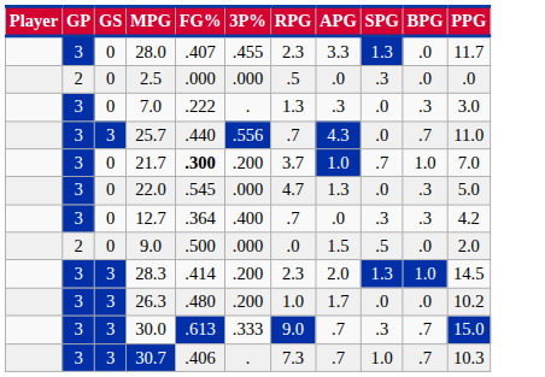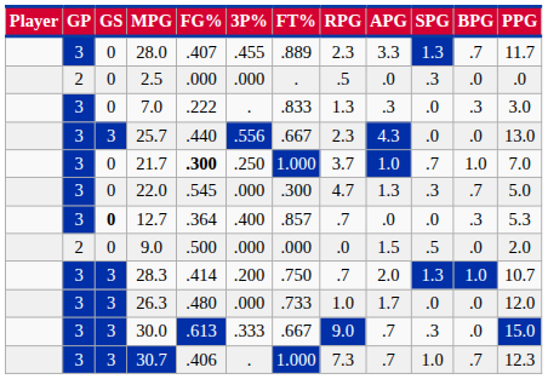+ column: FT% | .889 | . | .833 | .667 | 1.000 | .300 | .857 | .000 | .750 | .733 | .667 | 1.000
28.0 | BPG: .0 -> .7
25.7 | RPG: .7 -> 2.3
25.7 | BPG: .7 -> .0
25.7 | PPG: 11.0 -> 13.0
21.7 | 3P%: .200 -> .250
22.0 | SPG: .0 -> .3
22.0 | BPG: .3 -> .7
12.7 | GS: normal -> bold
12.7 | SPG: .3 -> .0
12.7 | PPG: 4.2 -> 5.3
28.3 | RPG: 2.3 -> .7
28.3 | PPG: 14.5 -> 10.7
26.3 | 3P%: .200 -> .000
26.3 | PPG: 10.2 -> 12.0
30.0 | BPG: .7 -> .0
30.7 | PPG: 10.3 -> 12.3
